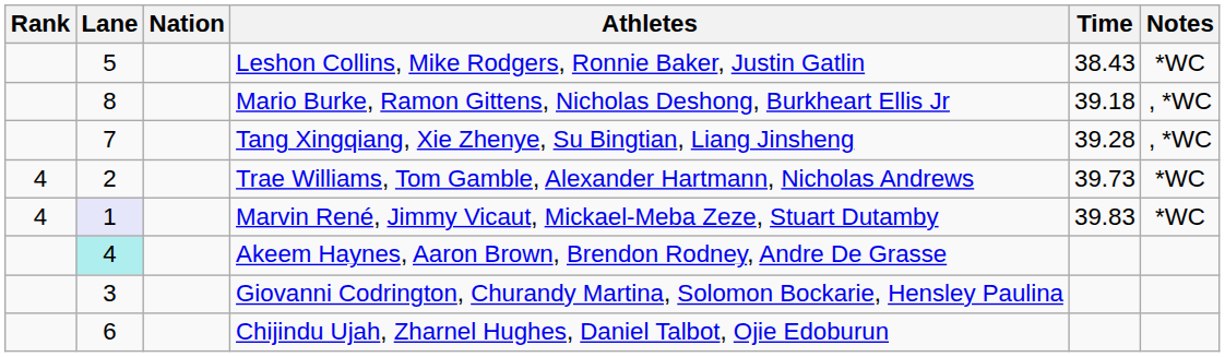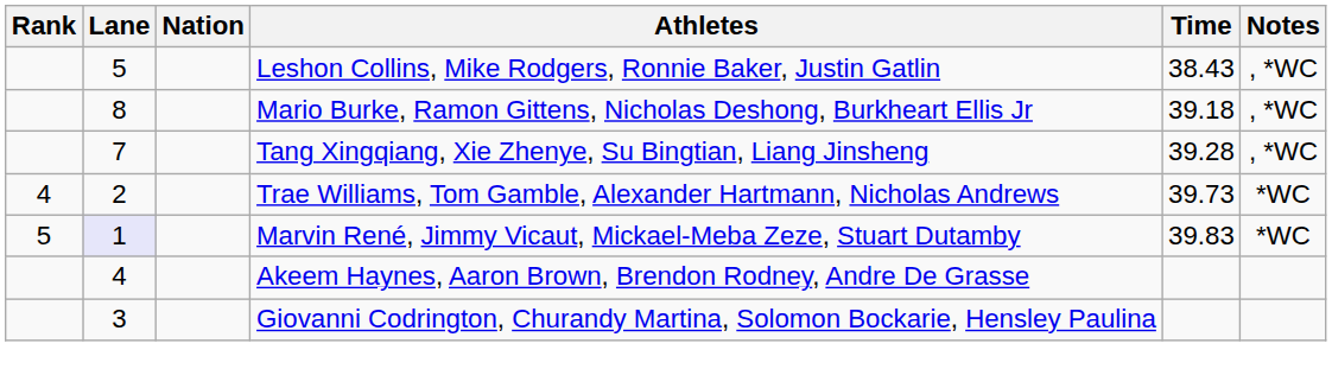Leshon Collins, Mike Rodgers, Ronnie Baker, Justin Gatlin | Notes: *WC -> , *WC
Marvin René, Jimmy Vicaut, Mickael-Meba Zeze, Stuart Dutamby | Rank: 4 -> 5
Akeem Haynes, Aaron Brown, Brendon Rodney, Andre De Grasse | Lane: paleturquoise background -> no background
- row: 6 | Chijindu Ujah, Zharnel Hughes, Daniel Talbot, Ojie Edoburun
